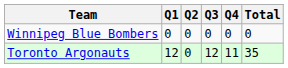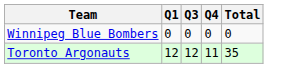- column: Q2 | 0 | 0
